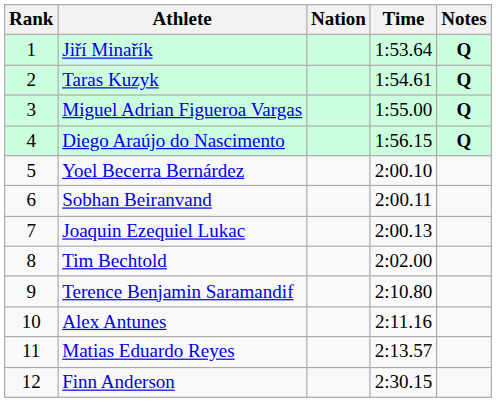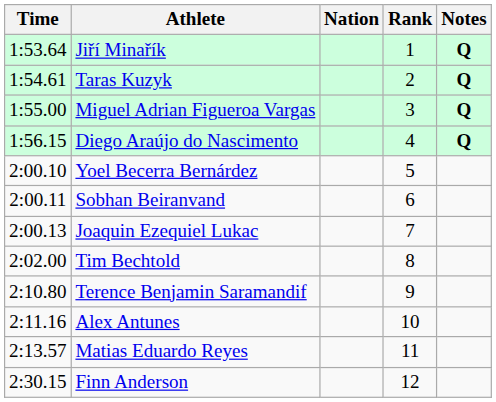columns swapped: Rank <-> Time
